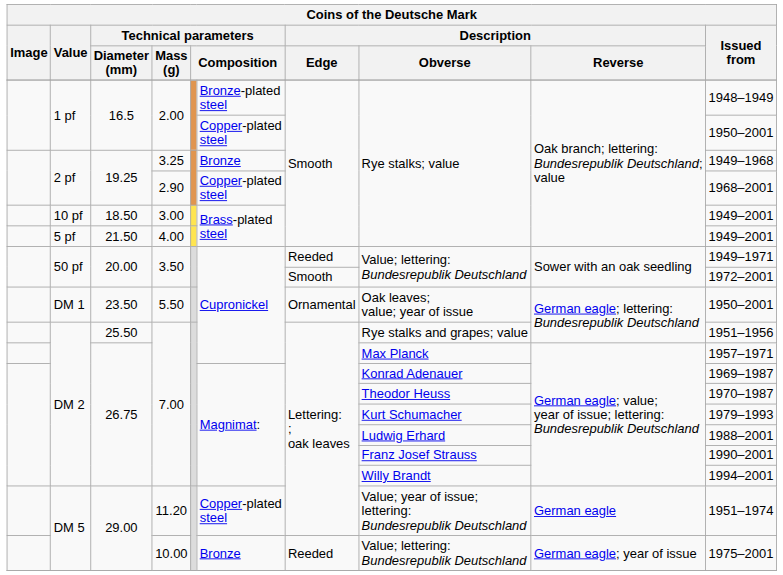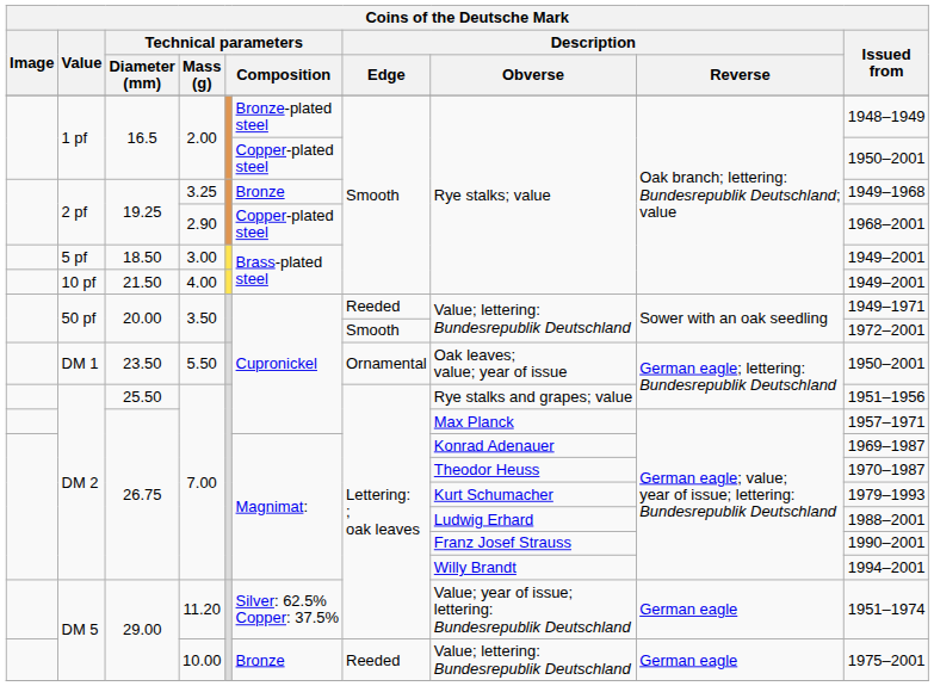3.00 | Value: 10 pf -> 5 pf
4.00 | Value: 5 pf -> 10 pf
11.20 | column 6: Copper-plated steel -> Silver: 62.5% Copper: 37.5%
10.00 | Description / Reverse: German eagle; year of issue -> German eagle
